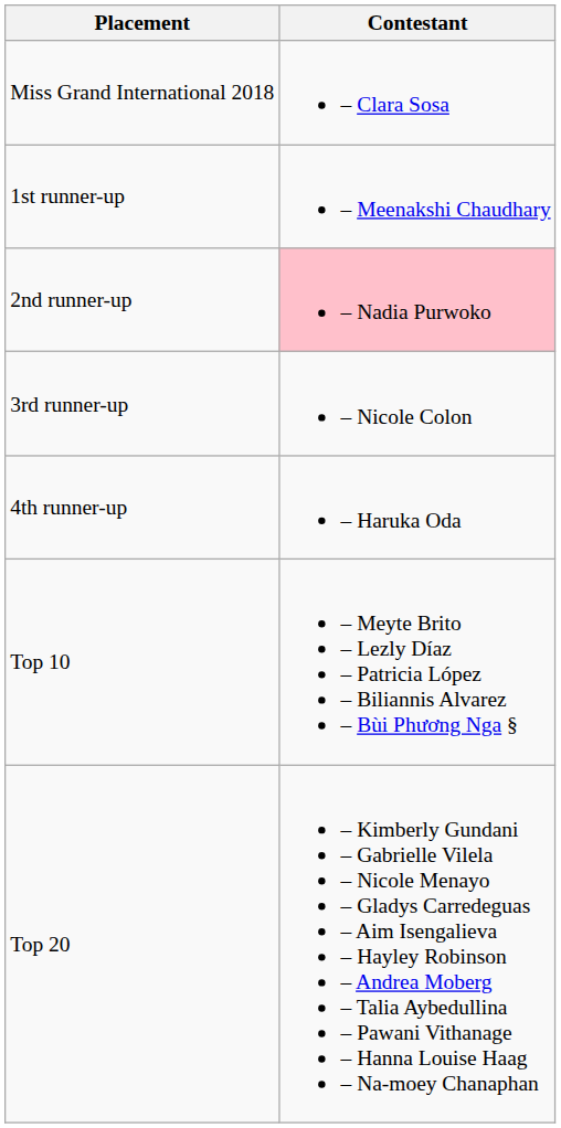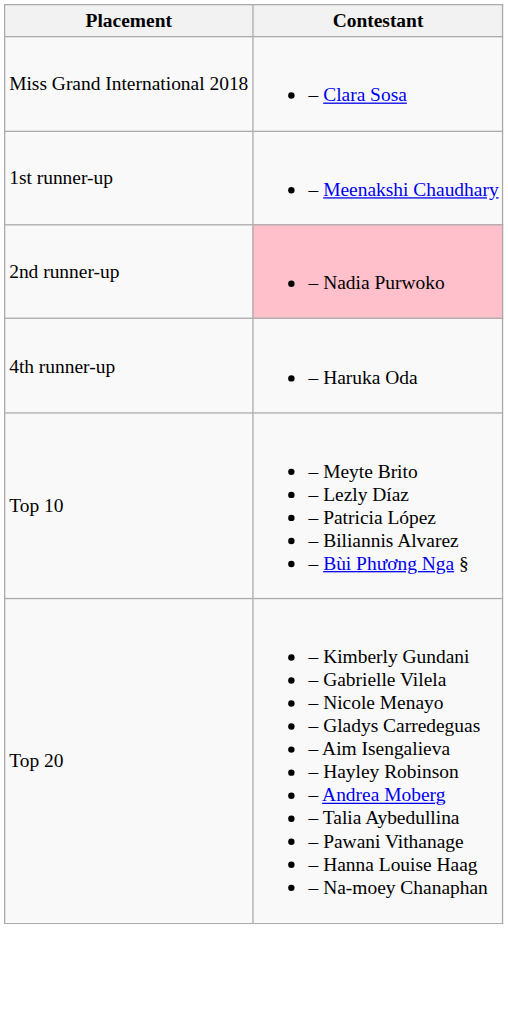- row: 3rd runner-up | – Nicole Colon
